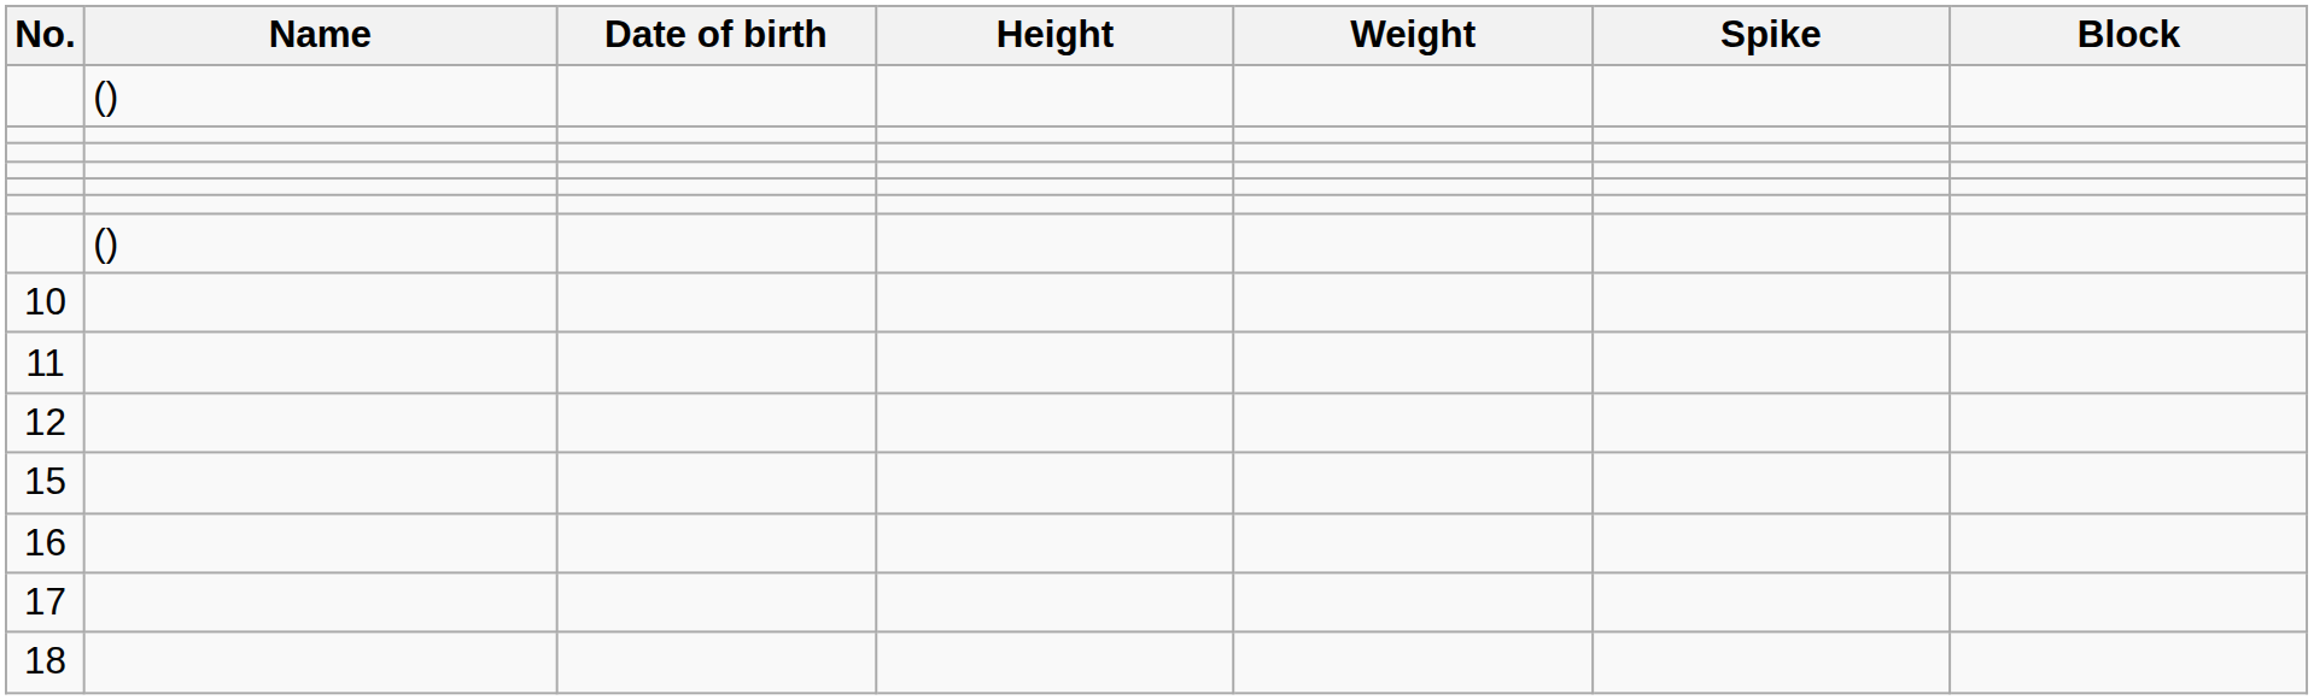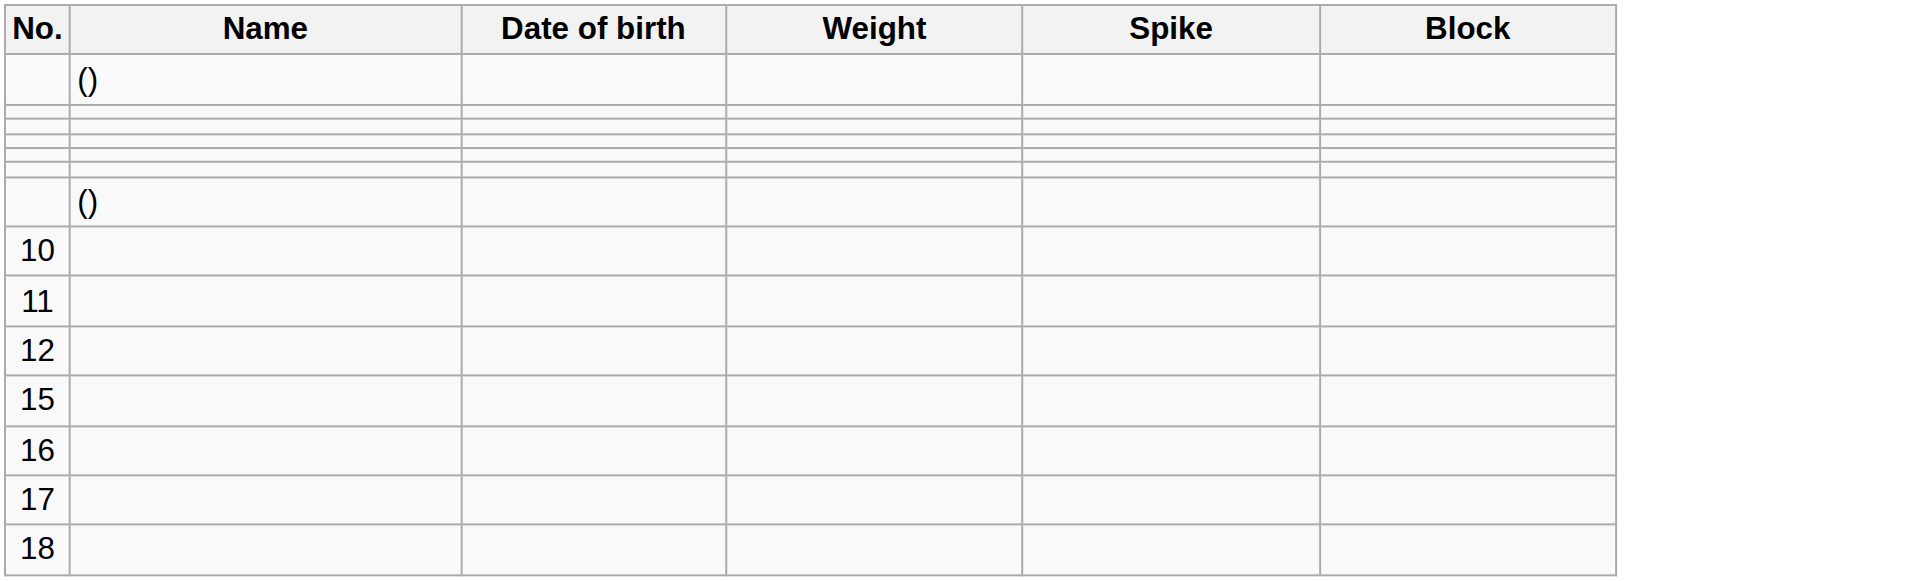- column: Height
